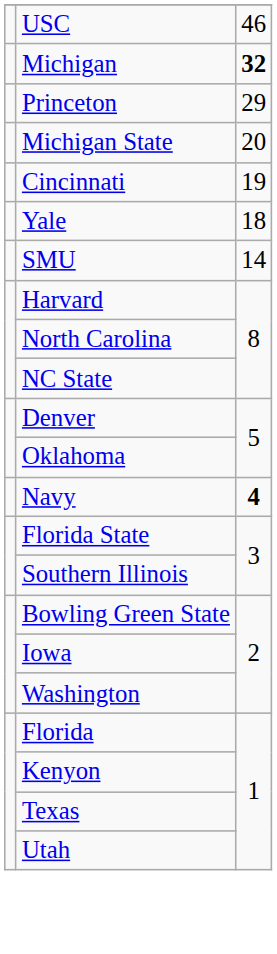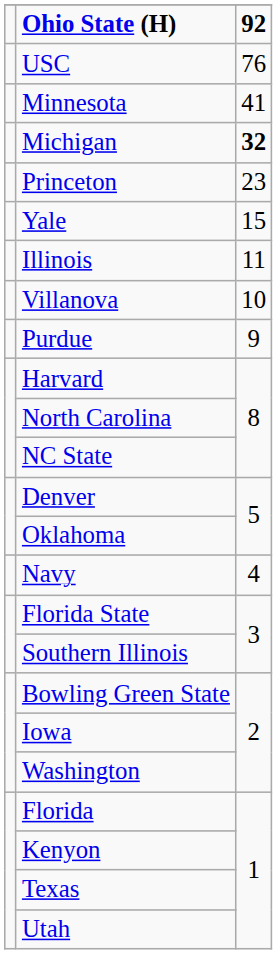+ row: Ohio State (H) | 92
USC | column 3: 46 -> 76
+ row: Minnesota | 41
Princeton | column 3: 29 -> 23
- row: Michigan State | 20
- row: Cincinnati | 19
Yale | column 3: 18 -> 15
- row: SMU | 14
+ row: Illinois | 11
+ row: Villanova | 10
+ row: Purdue | 9
Navy | column 3: bold -> normal
